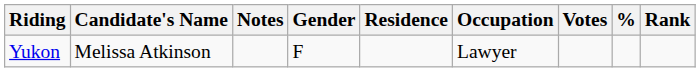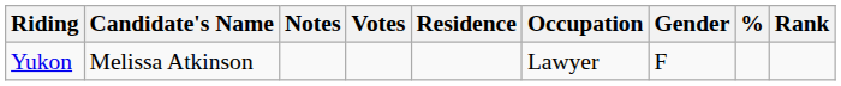columns swapped: Gender <-> Votes
